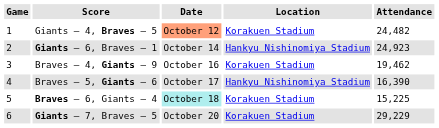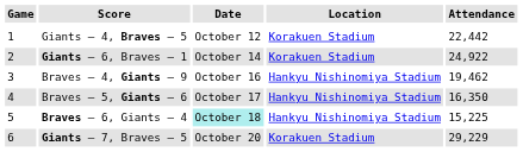Giants – 4, Braves – 5 | Date: lightsalmon background -> no background
Giants – 4, Braves – 5 | Attendance: 24,482 -> 22,442
Giants – 6, Braves – 1 | Location: Hankyu Nishinomiya Stadium -> Korakuen Stadium
Giants – 6, Braves – 1 | Attendance: 24,923 -> 24,922
Braves – 4, Giants – 9 | Location: Korakuen Stadium -> Hankyu Nishinomiya Stadium
Braves – 5, Giants – 6 | Attendance: 16,390 -> 16,350
Braves – 6, Giants – 4 | Location: Korakuen Stadium -> Hankyu Nishinomiya Stadium
